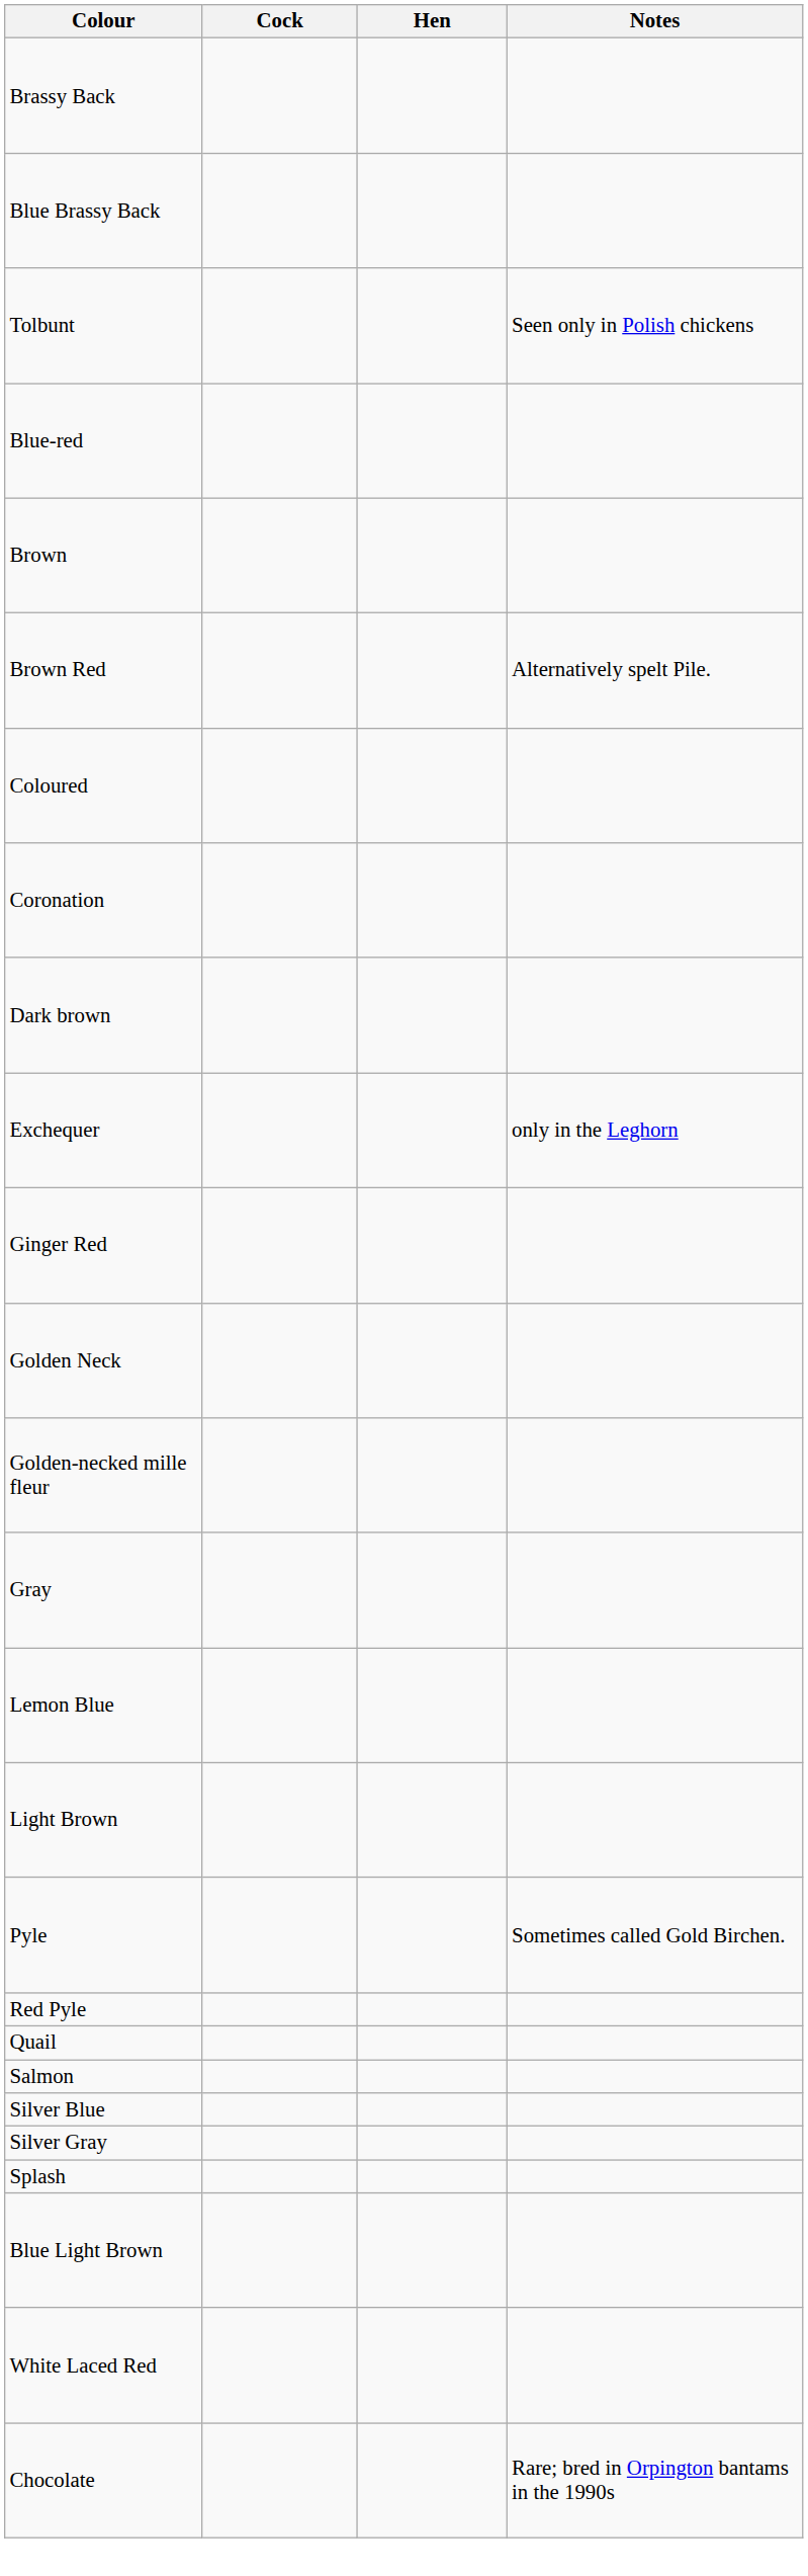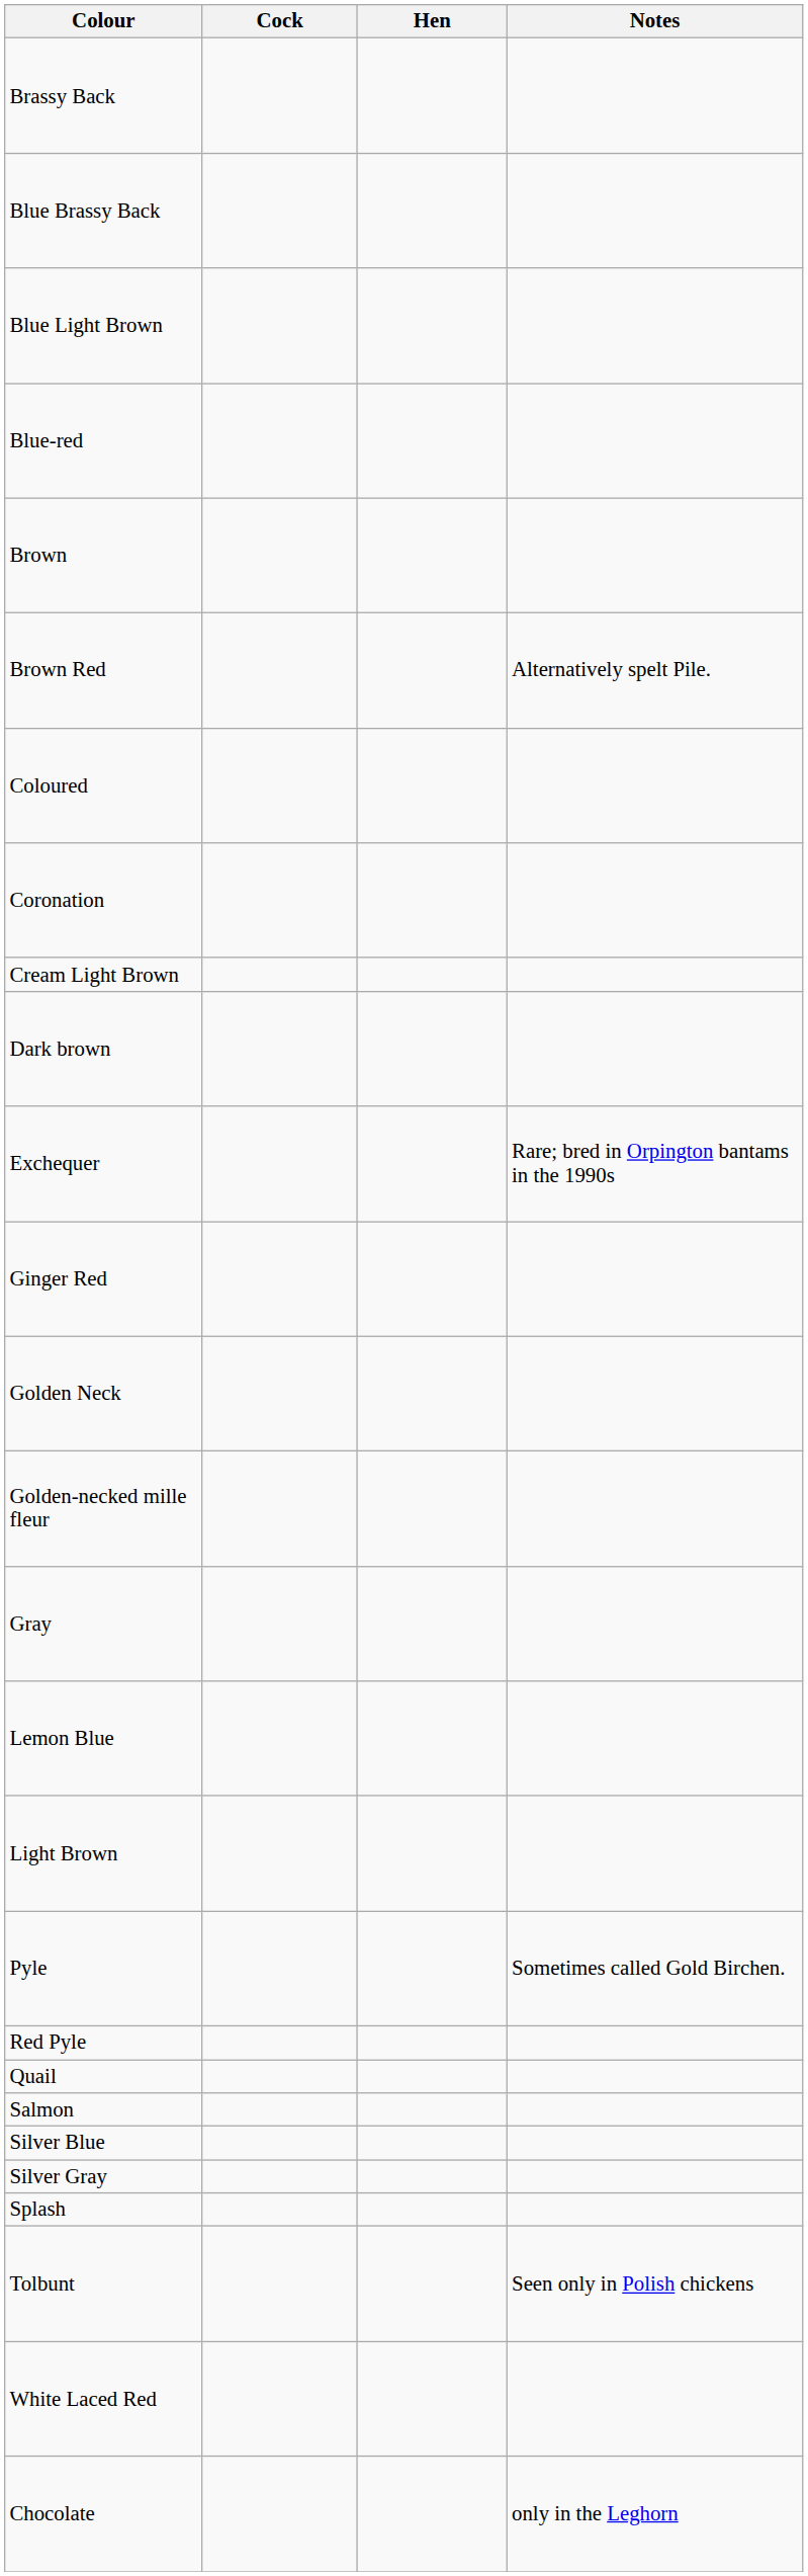rows swapped: Blue Light Brown <-> Tolbunt
+ row: Cream Light Brown
Exchequer | Notes: only in the Leghorn -> Rare; bred in Orpington bantams in the 1990s
Chocolate | Notes: Rare; bred in Orpington bantams in the 1990s -> only in the Leghorn
